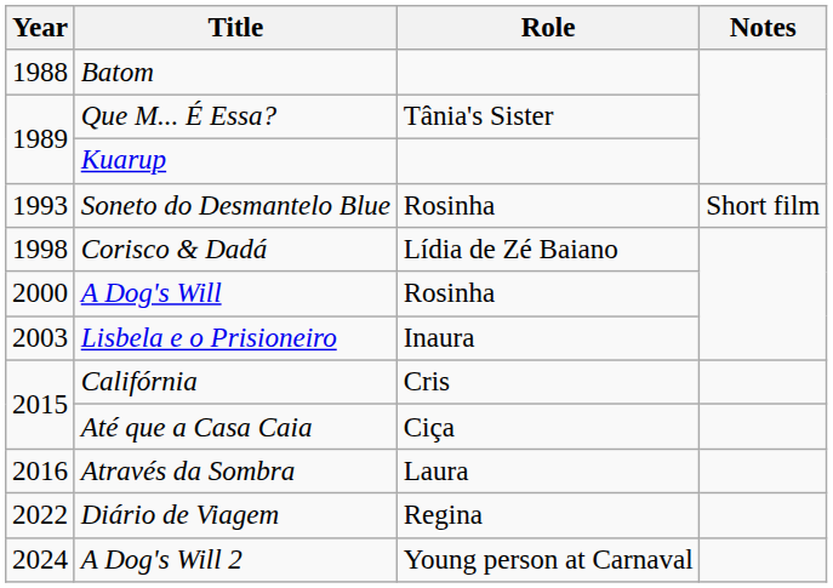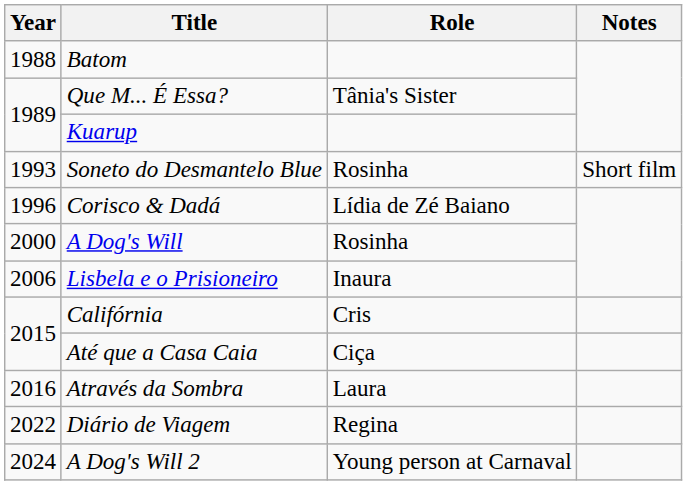Corisco & Dadá | Year: 1998 -> 1996
Lisbela e o Prisioneiro | Year: 2003 -> 2006
